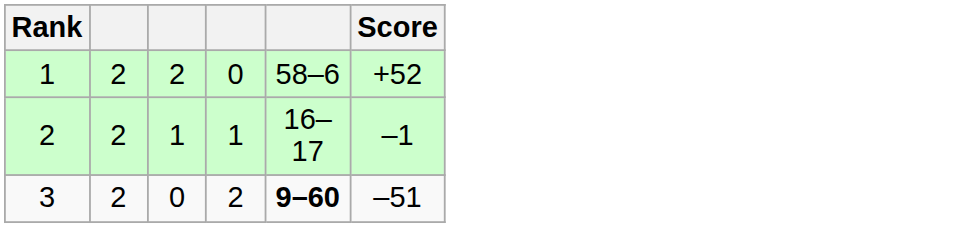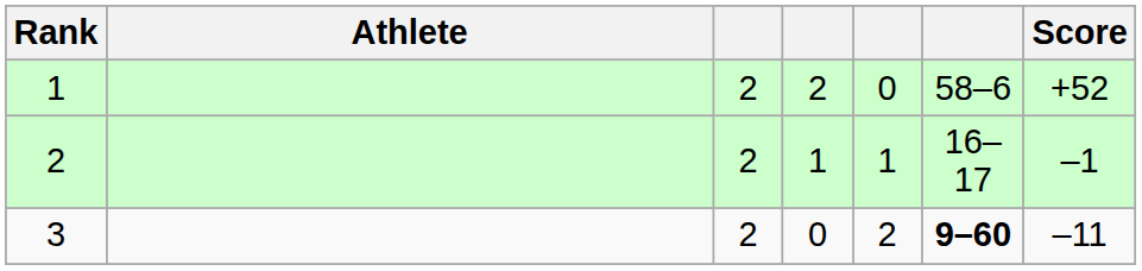+ column: Athlete
3 | Score: –51 -> –11
